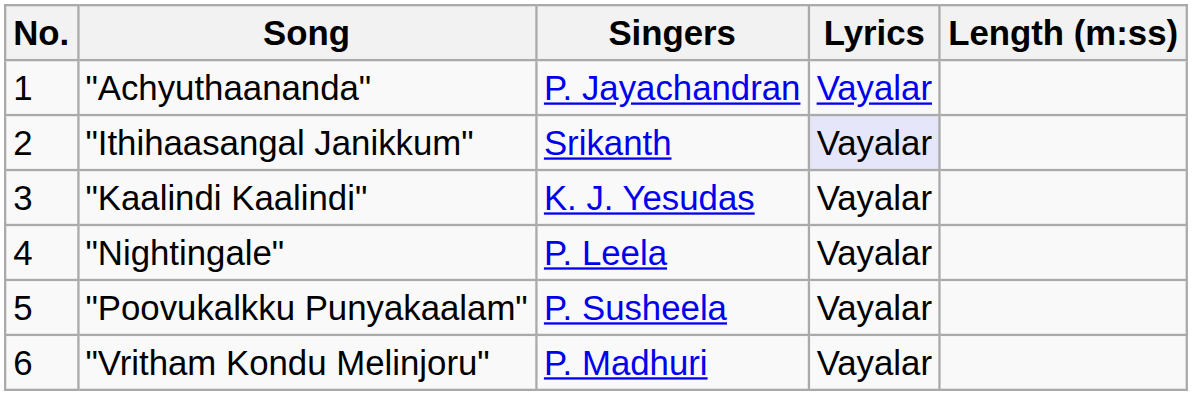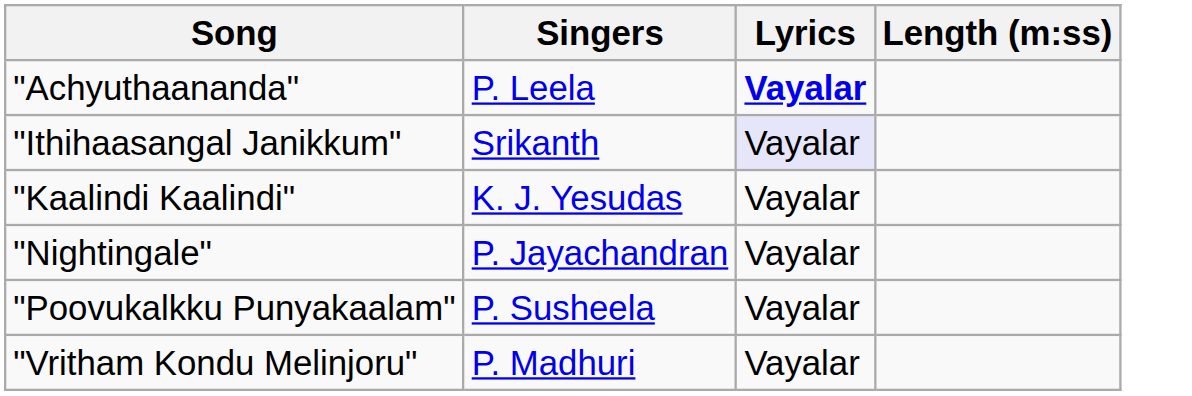- column: No. | 1 | 2 | 3 | 4 | 5 | 6
"Achyuthaananda" | Singers: P. Jayachandran -> P. Leela
"Achyuthaananda" | Lyrics: normal -> bold
"Nightingale" | Singers: P. Leela -> P. Jayachandran
